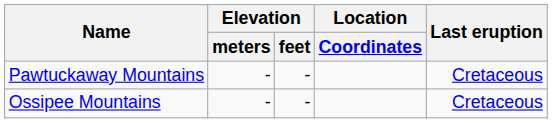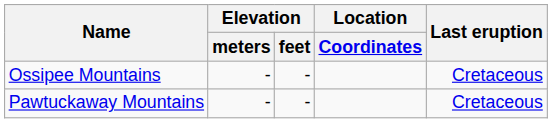rows swapped: Pawtuckaway Mountains <-> Ossipee Mountains
